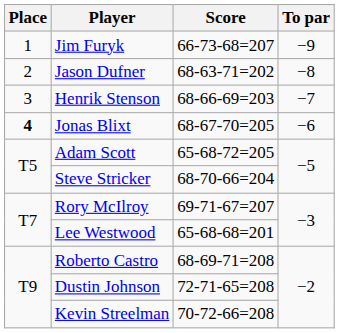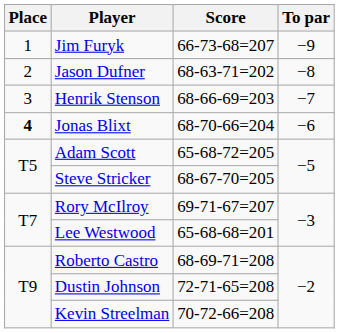Jonas Blixt | Score: 68-67-70=205 -> 68-70-66=204
Steve Stricker | Score: 68-70-66=204 -> 68-67-70=205
